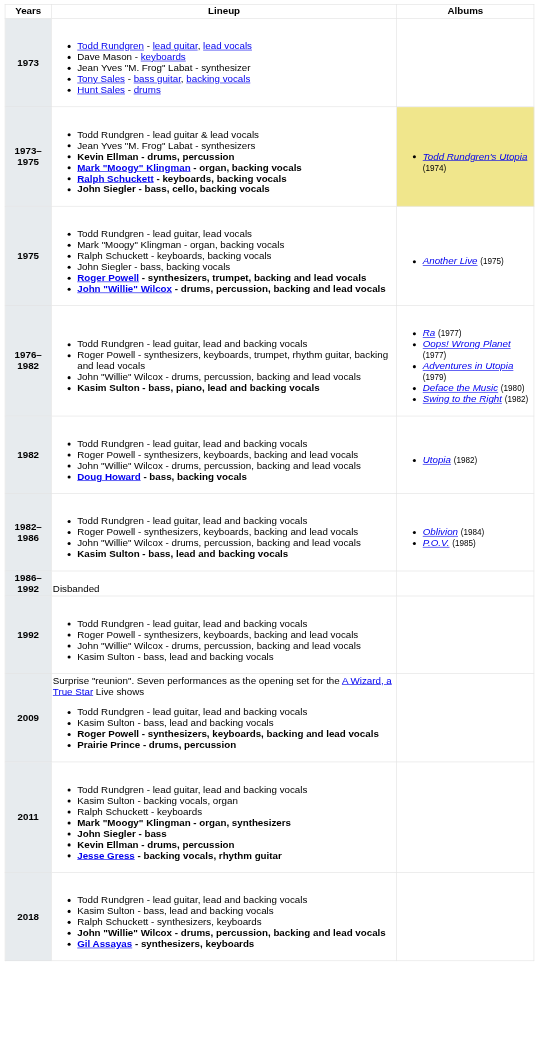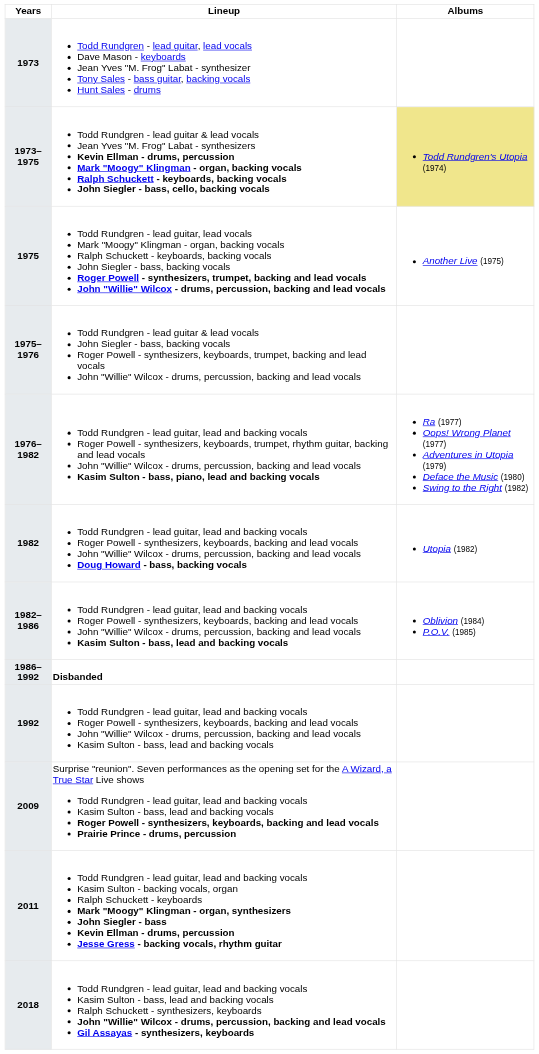+ row: 1975–1976 | Todd Rundgren - lead guitar & lead vocals John Siegler - bass, backing vocals Roger Powell - synthesizers, keyboards, trumpet, backing and lead vocals John "Willie" Wilcox - drums, percussion, backing and lead vocals
1986–1992 | Lineup: normal -> bold
